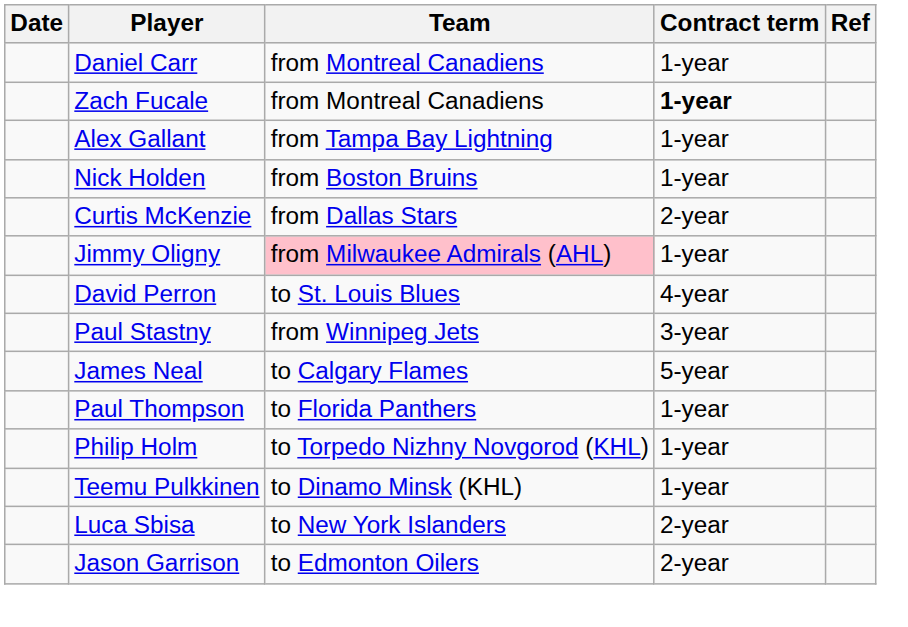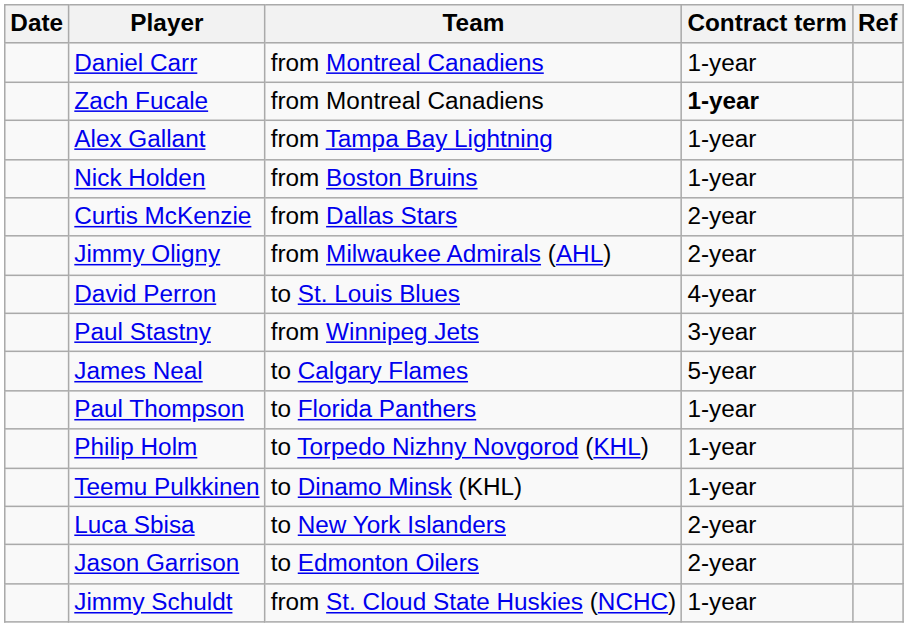Jimmy Oligny | Team: pink background -> no background
Jimmy Oligny | Contract term: 1-year -> 2-year
+ row: Jimmy Schuldt | from St. Cloud State Huskies (NCHC) | 1-year
